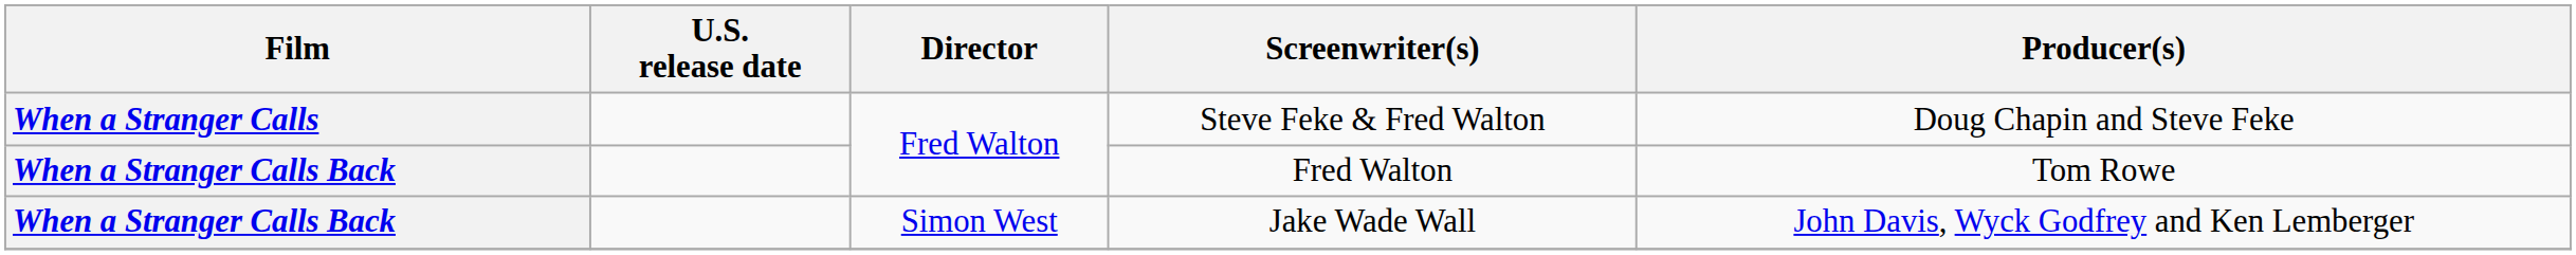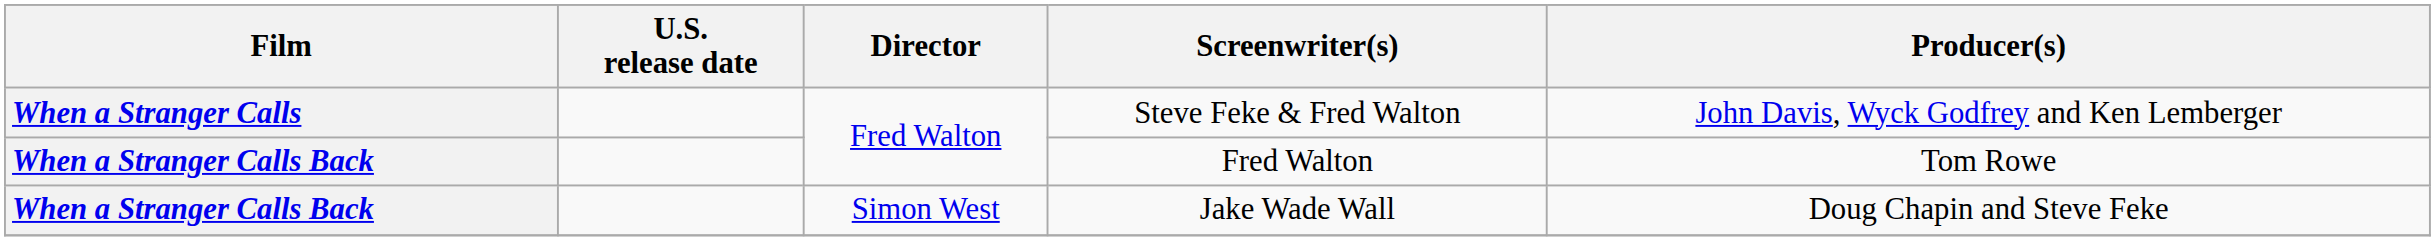Steve Feke & Fred Walton | Producer(s): Doug Chapin and Steve Feke -> John Davis, Wyck Godfrey and Ken Lemberger
Jake Wade Wall | Producer(s): John Davis, Wyck Godfrey and Ken Lemberger -> Doug Chapin and Steve Feke
